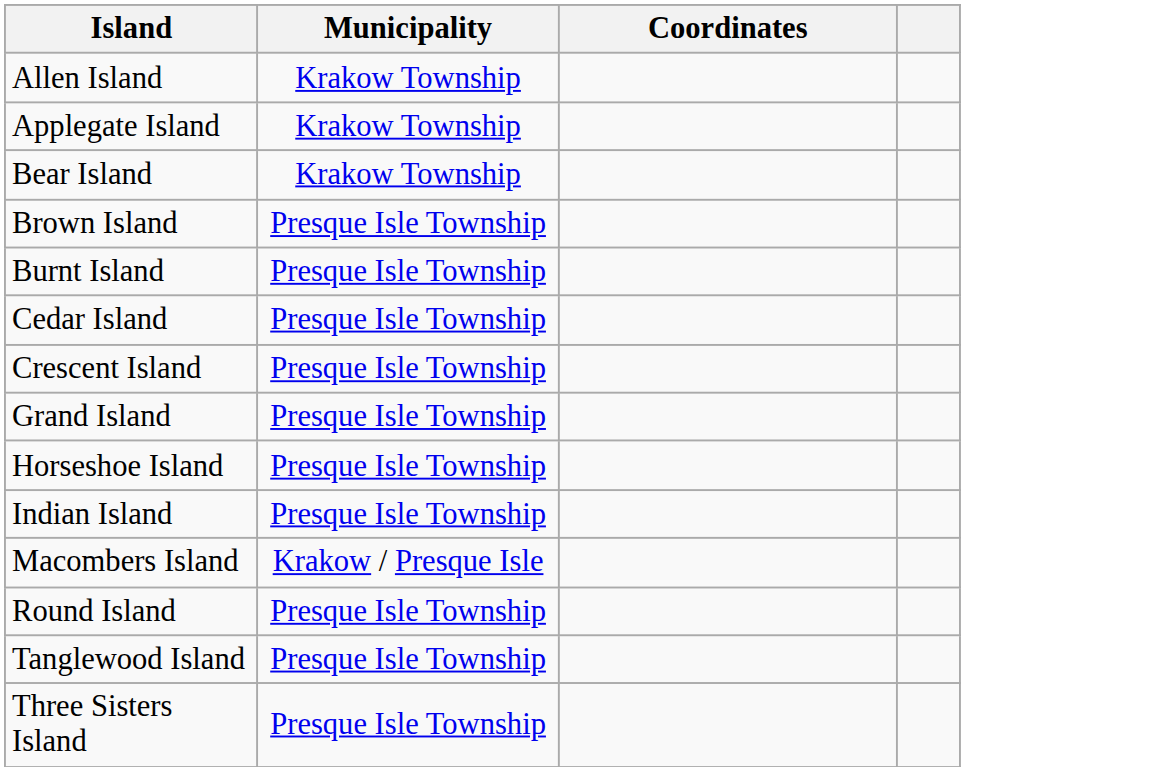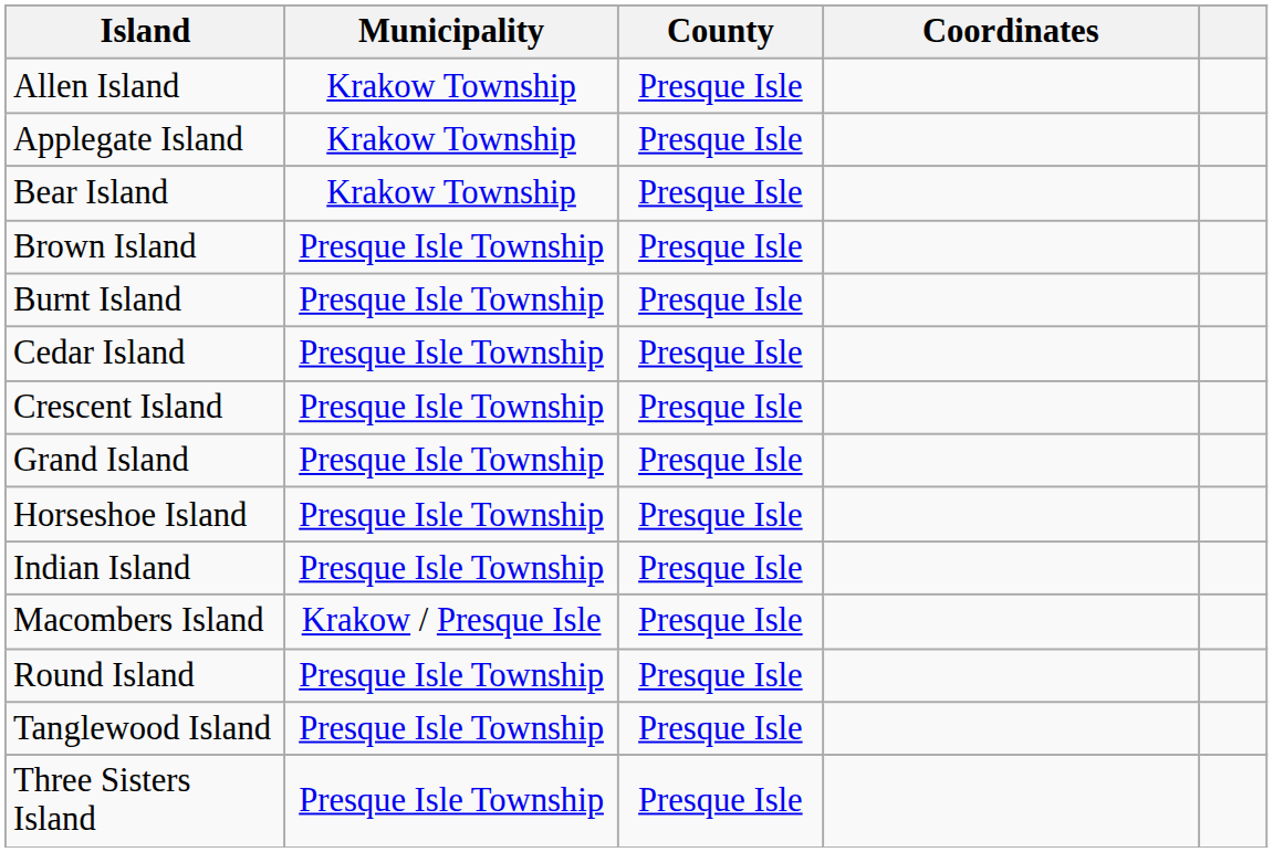+ column: County | Presque Isle | Presque Isle | Presque Isle | Presque Isle | Presque Isle | Presque Isle | Presque Isle | Presque Isle | Presque Isle | Presque Isle | Presque Isle | Presque Isle | Presque Isle | Presque Isle
